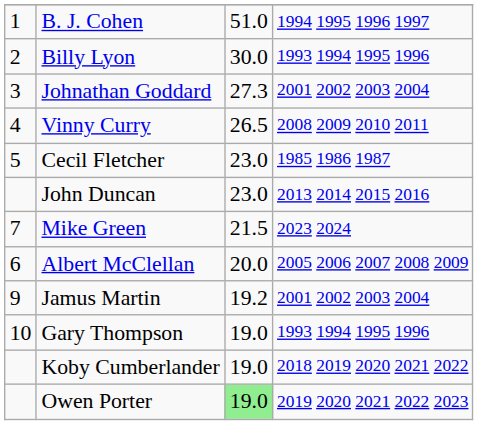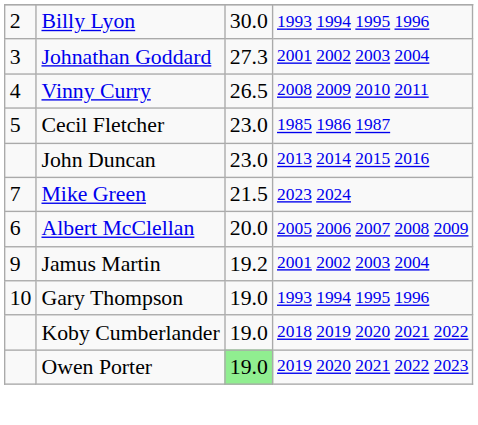- row: 1 | B. J. Cohen | 51.0 | 1994 1995 1996 1997
